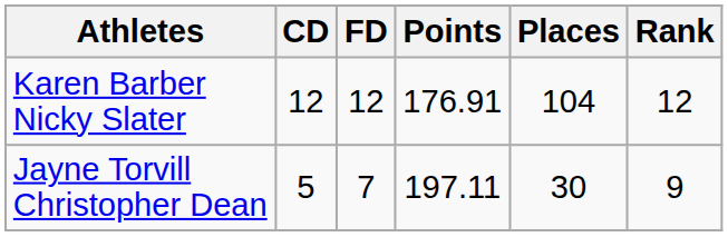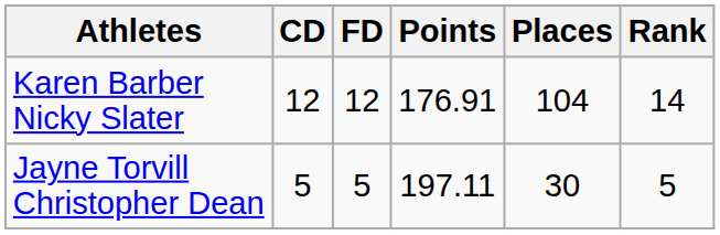Karen Barber Nicky Slater | Rank: 12 -> 14
Jayne Torvill Christopher Dean | FD: 7 -> 5
Jayne Torvill Christopher Dean | Rank: 9 -> 5
